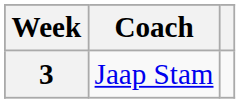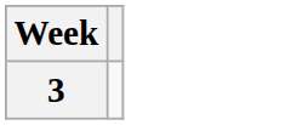- column: Coach | Jaap Stam
